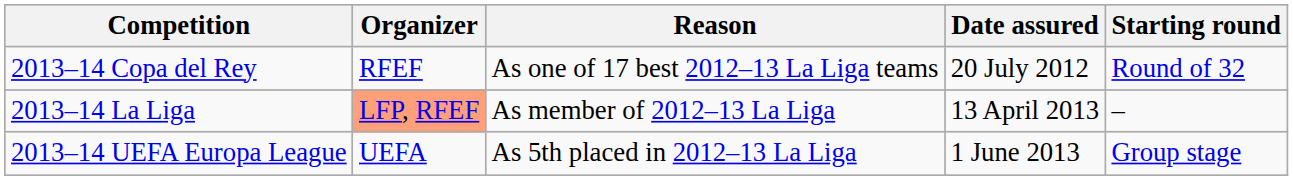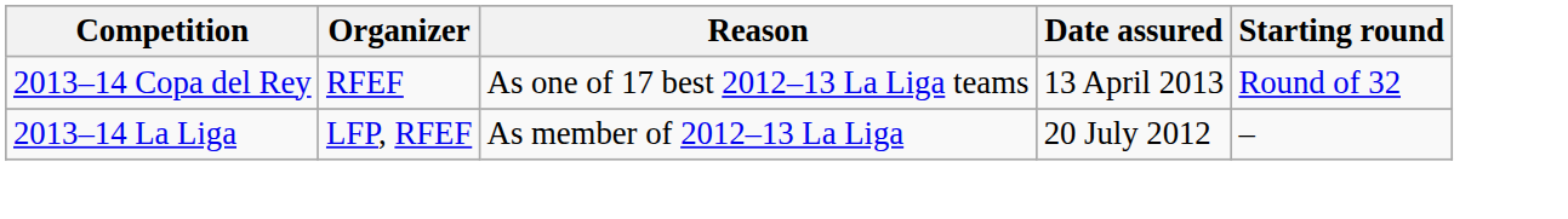2013–14 Copa del Rey | Date assured: 20 July 2012 -> 13 April 2013
2013–14 La Liga | Organizer: lightsalmon background -> no background
2013–14 La Liga | Date assured: 13 April 2013 -> 20 July 2012
- row: 2013–14 UEFA Europa League | UEFA | As 5th placed in 2012–13 La Liga | 1 June 2013 | Group stage
